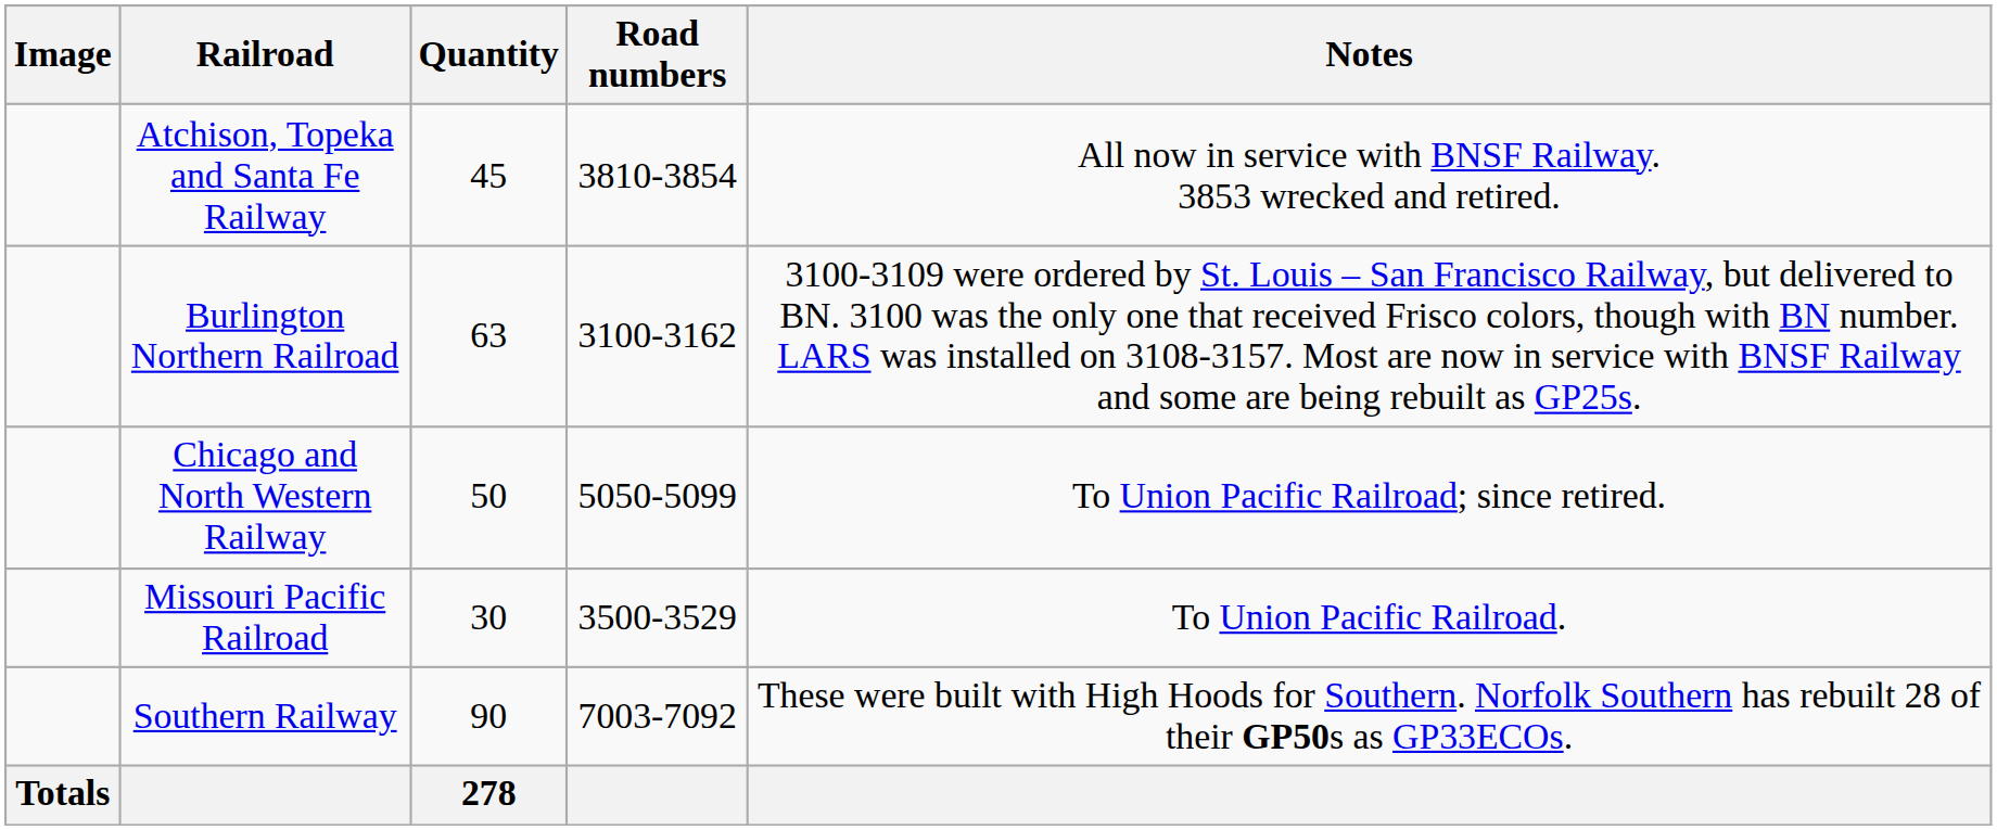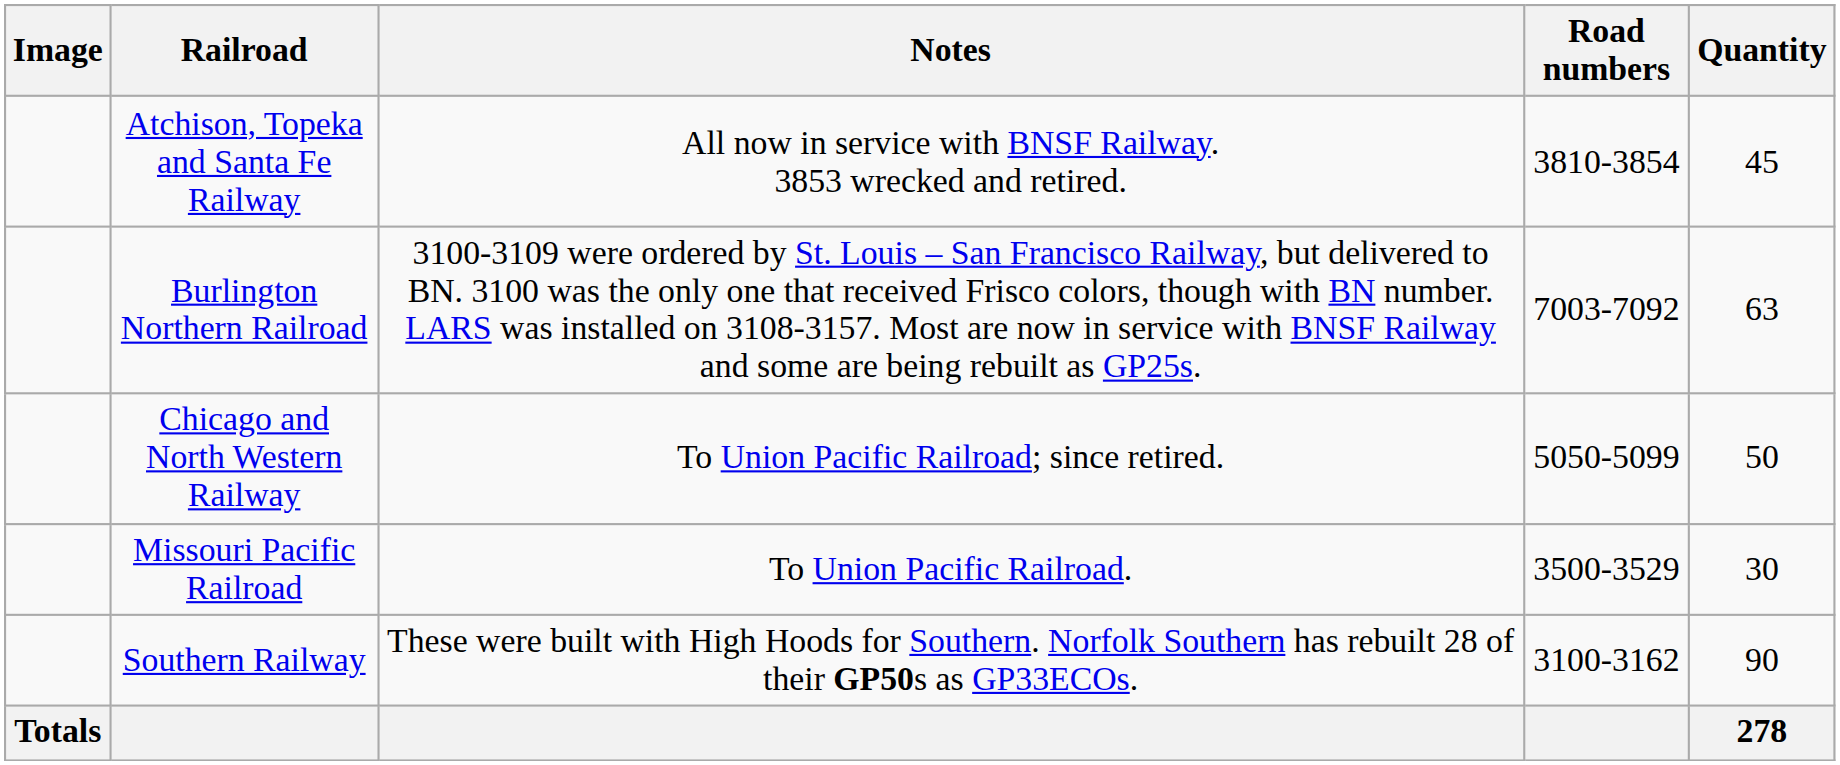columns swapped: Quantity <-> Notes
Burlington Northern Railroad | Road numbers: 3100-3162 -> 7003-7092
Southern Railway | Road numbers: 7003-7092 -> 3100-3162
